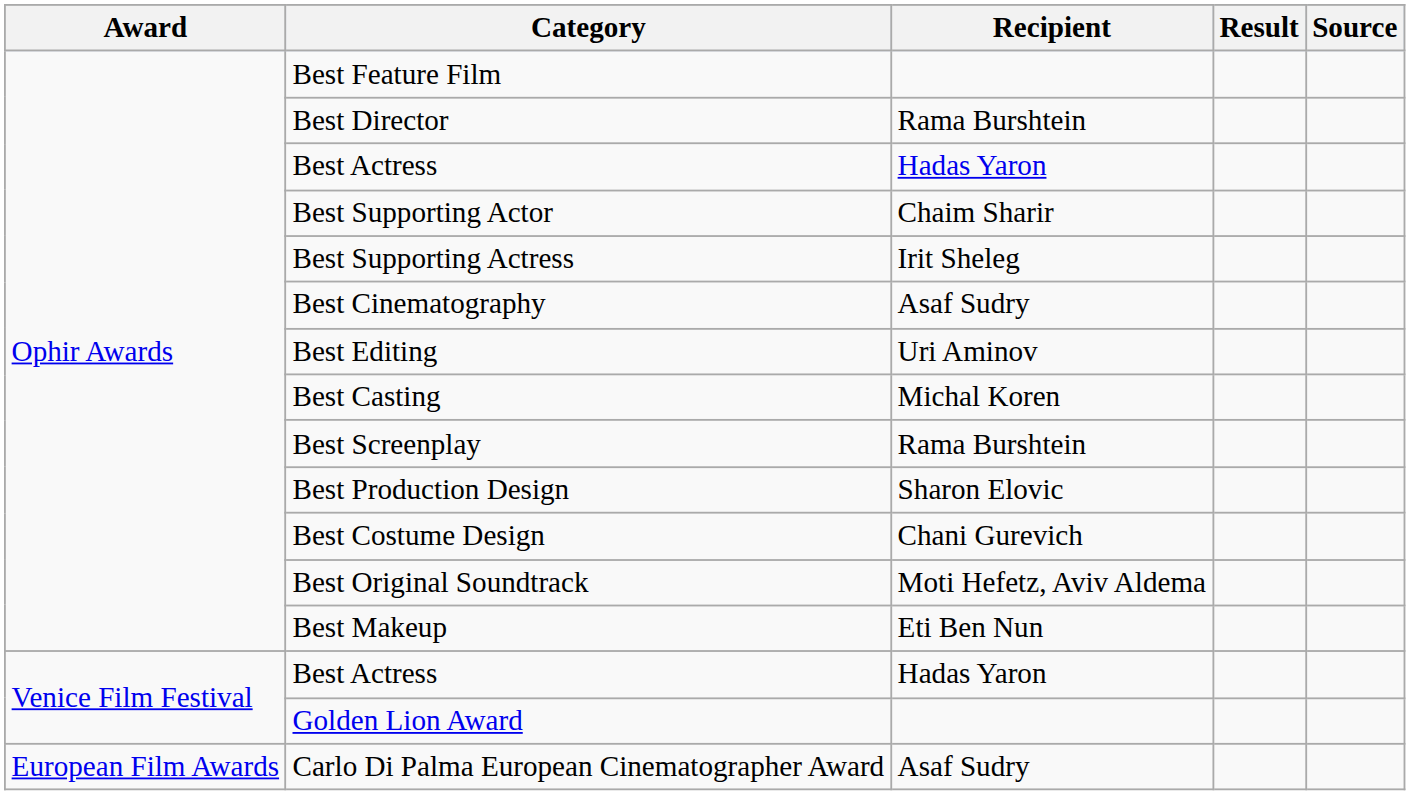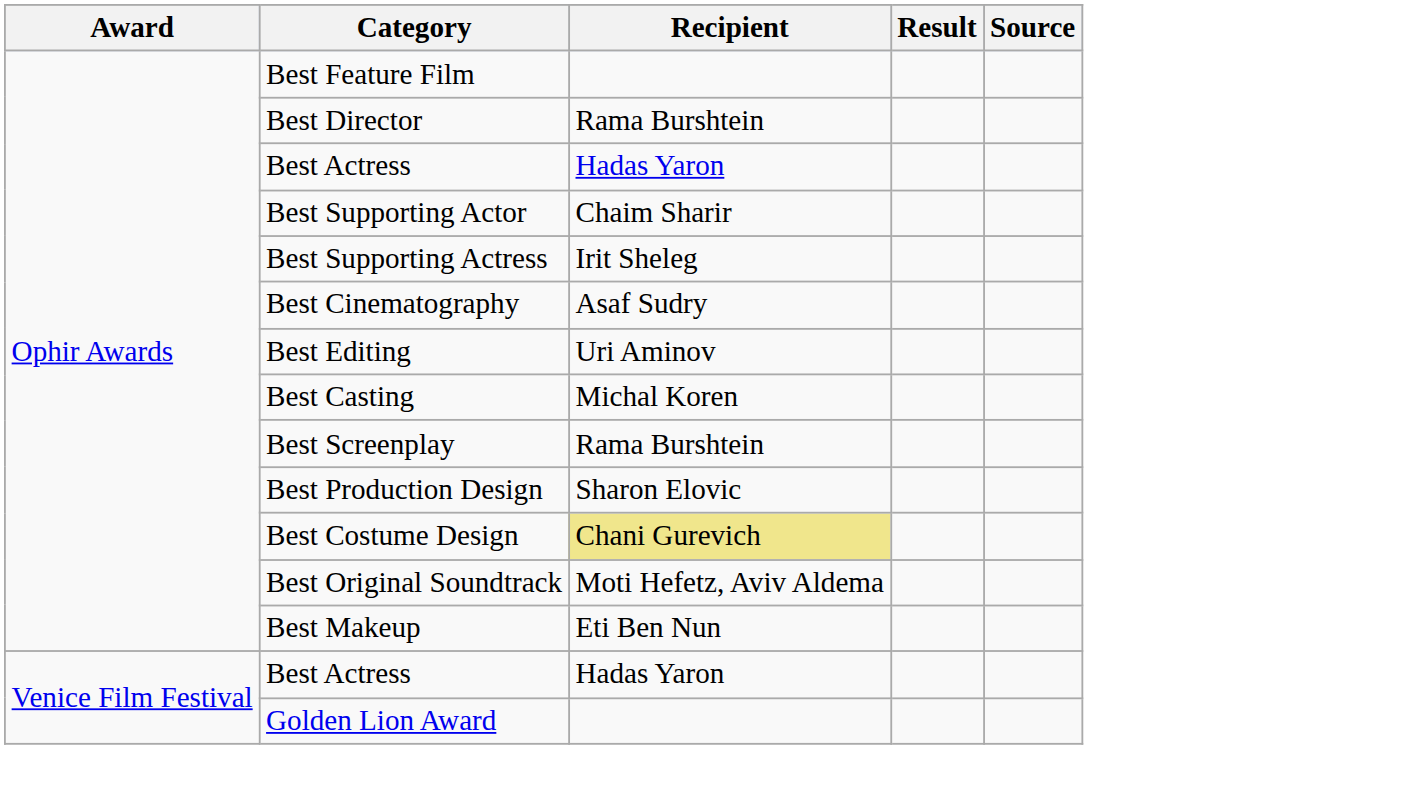Best Costume Design | Recipient: no background -> khaki background
- row: European Film Awards | Carlo Di Palma European Cinematographer Award | Asaf Sudry
